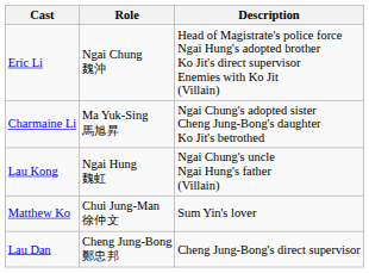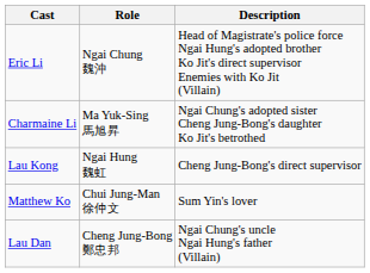Lau Kong | Description: Ngai Chung's uncle Ngai Hung's father (Villain) -> Cheng Jung-Bong's direct supervisor
Lau Dan | Description: Cheng Jung-Bong's direct supervisor -> Ngai Chung's uncle Ngai Hung's father (Villain)
